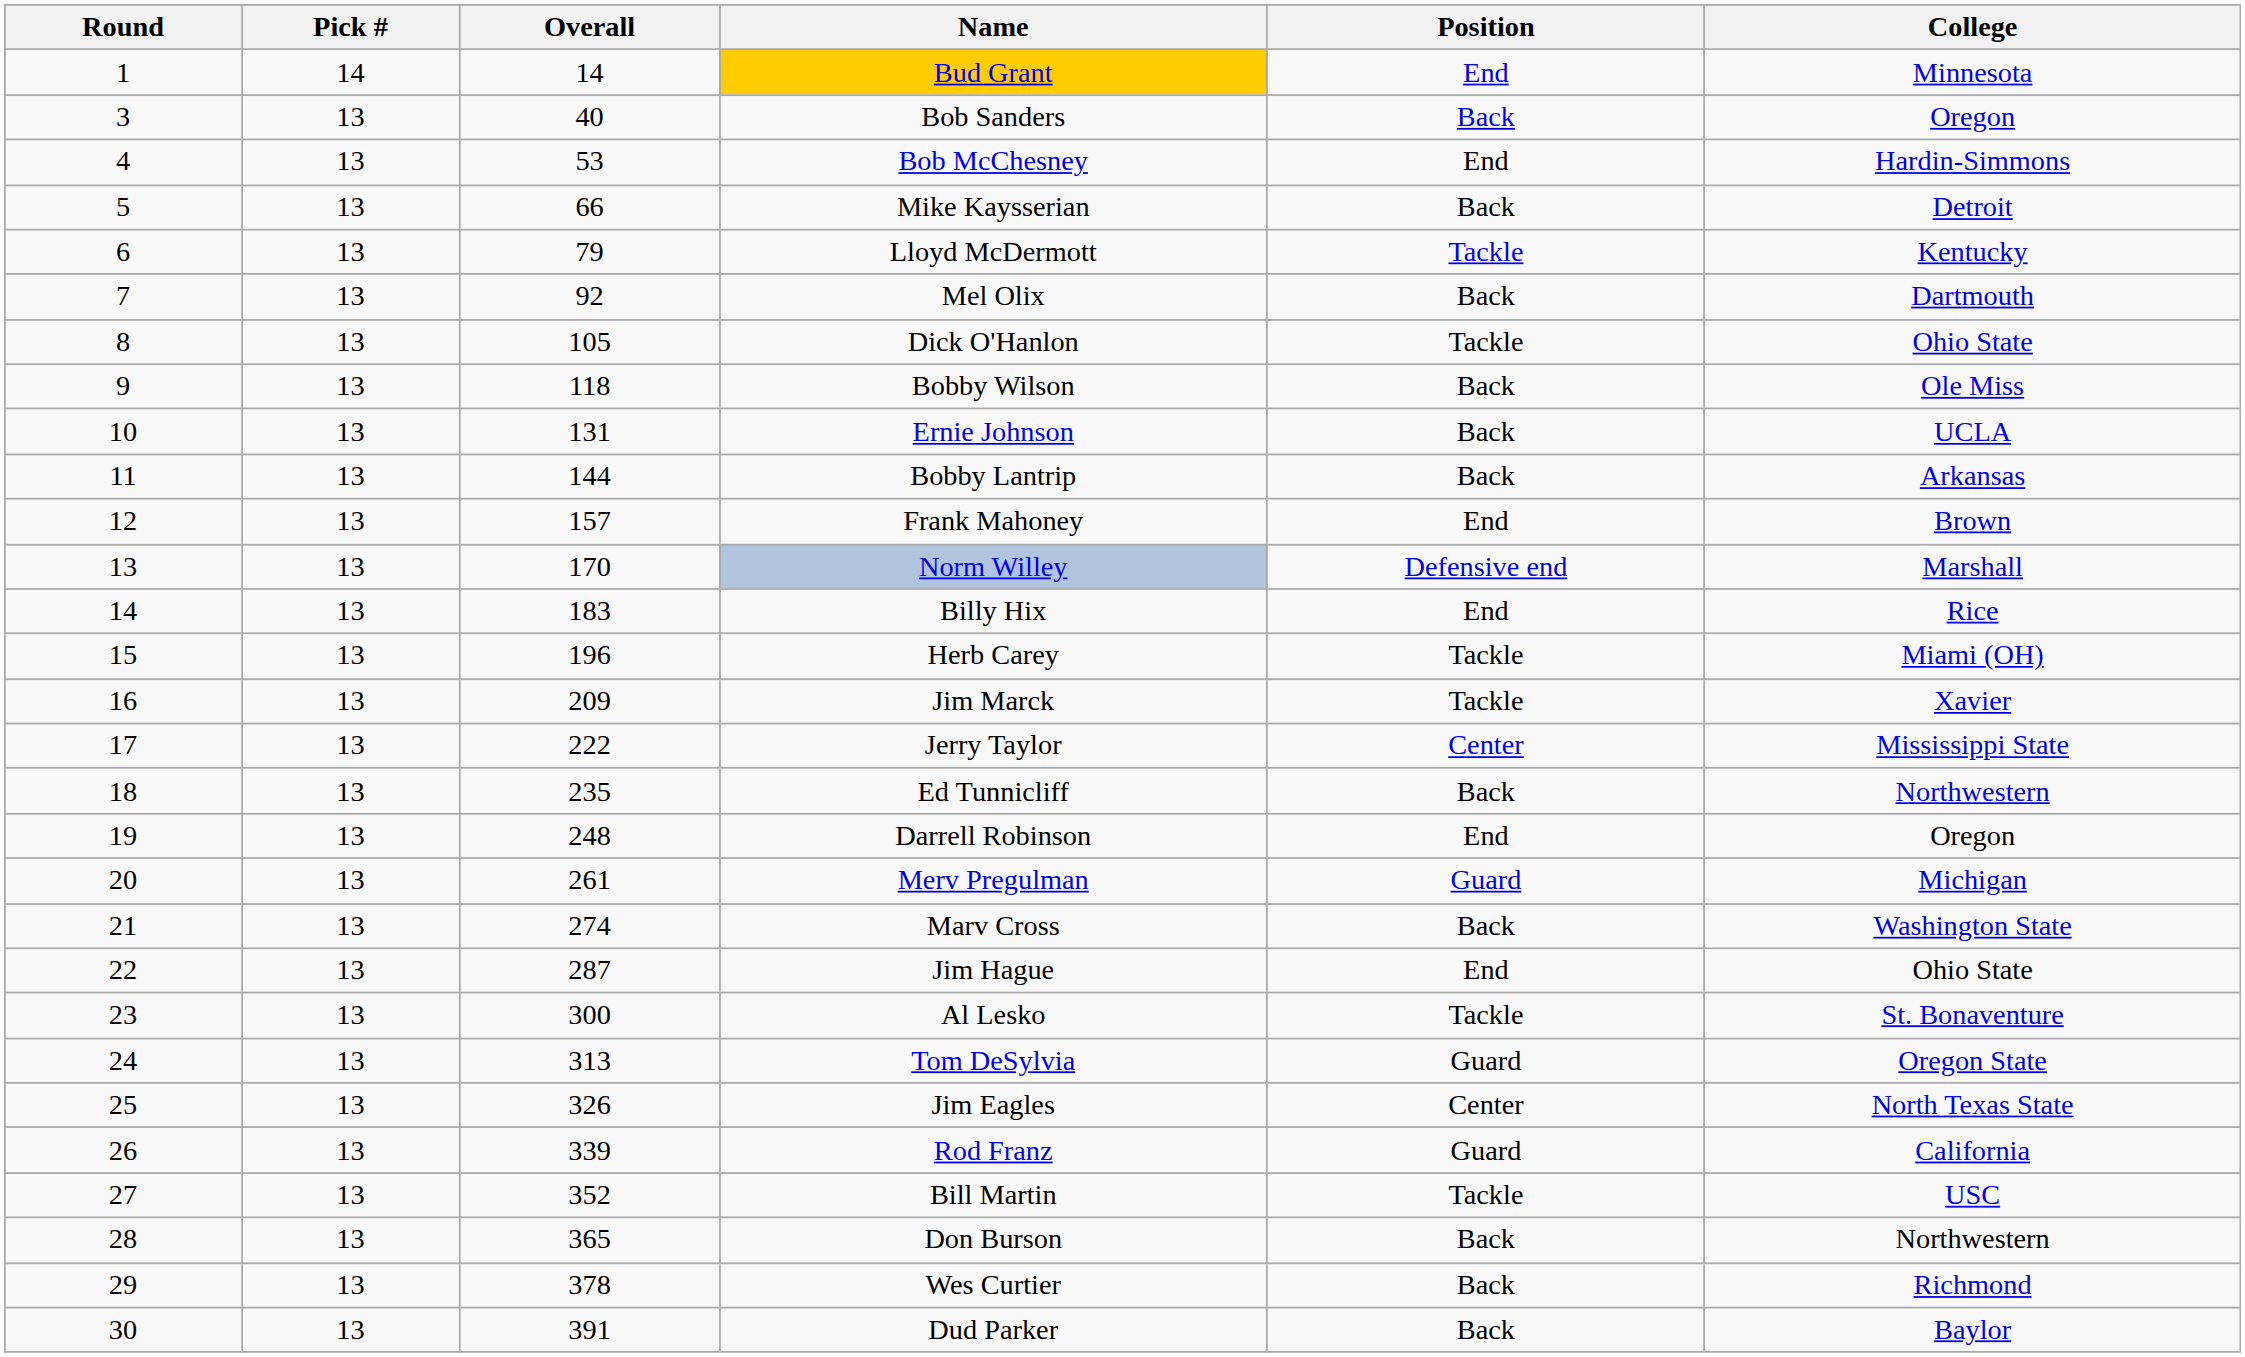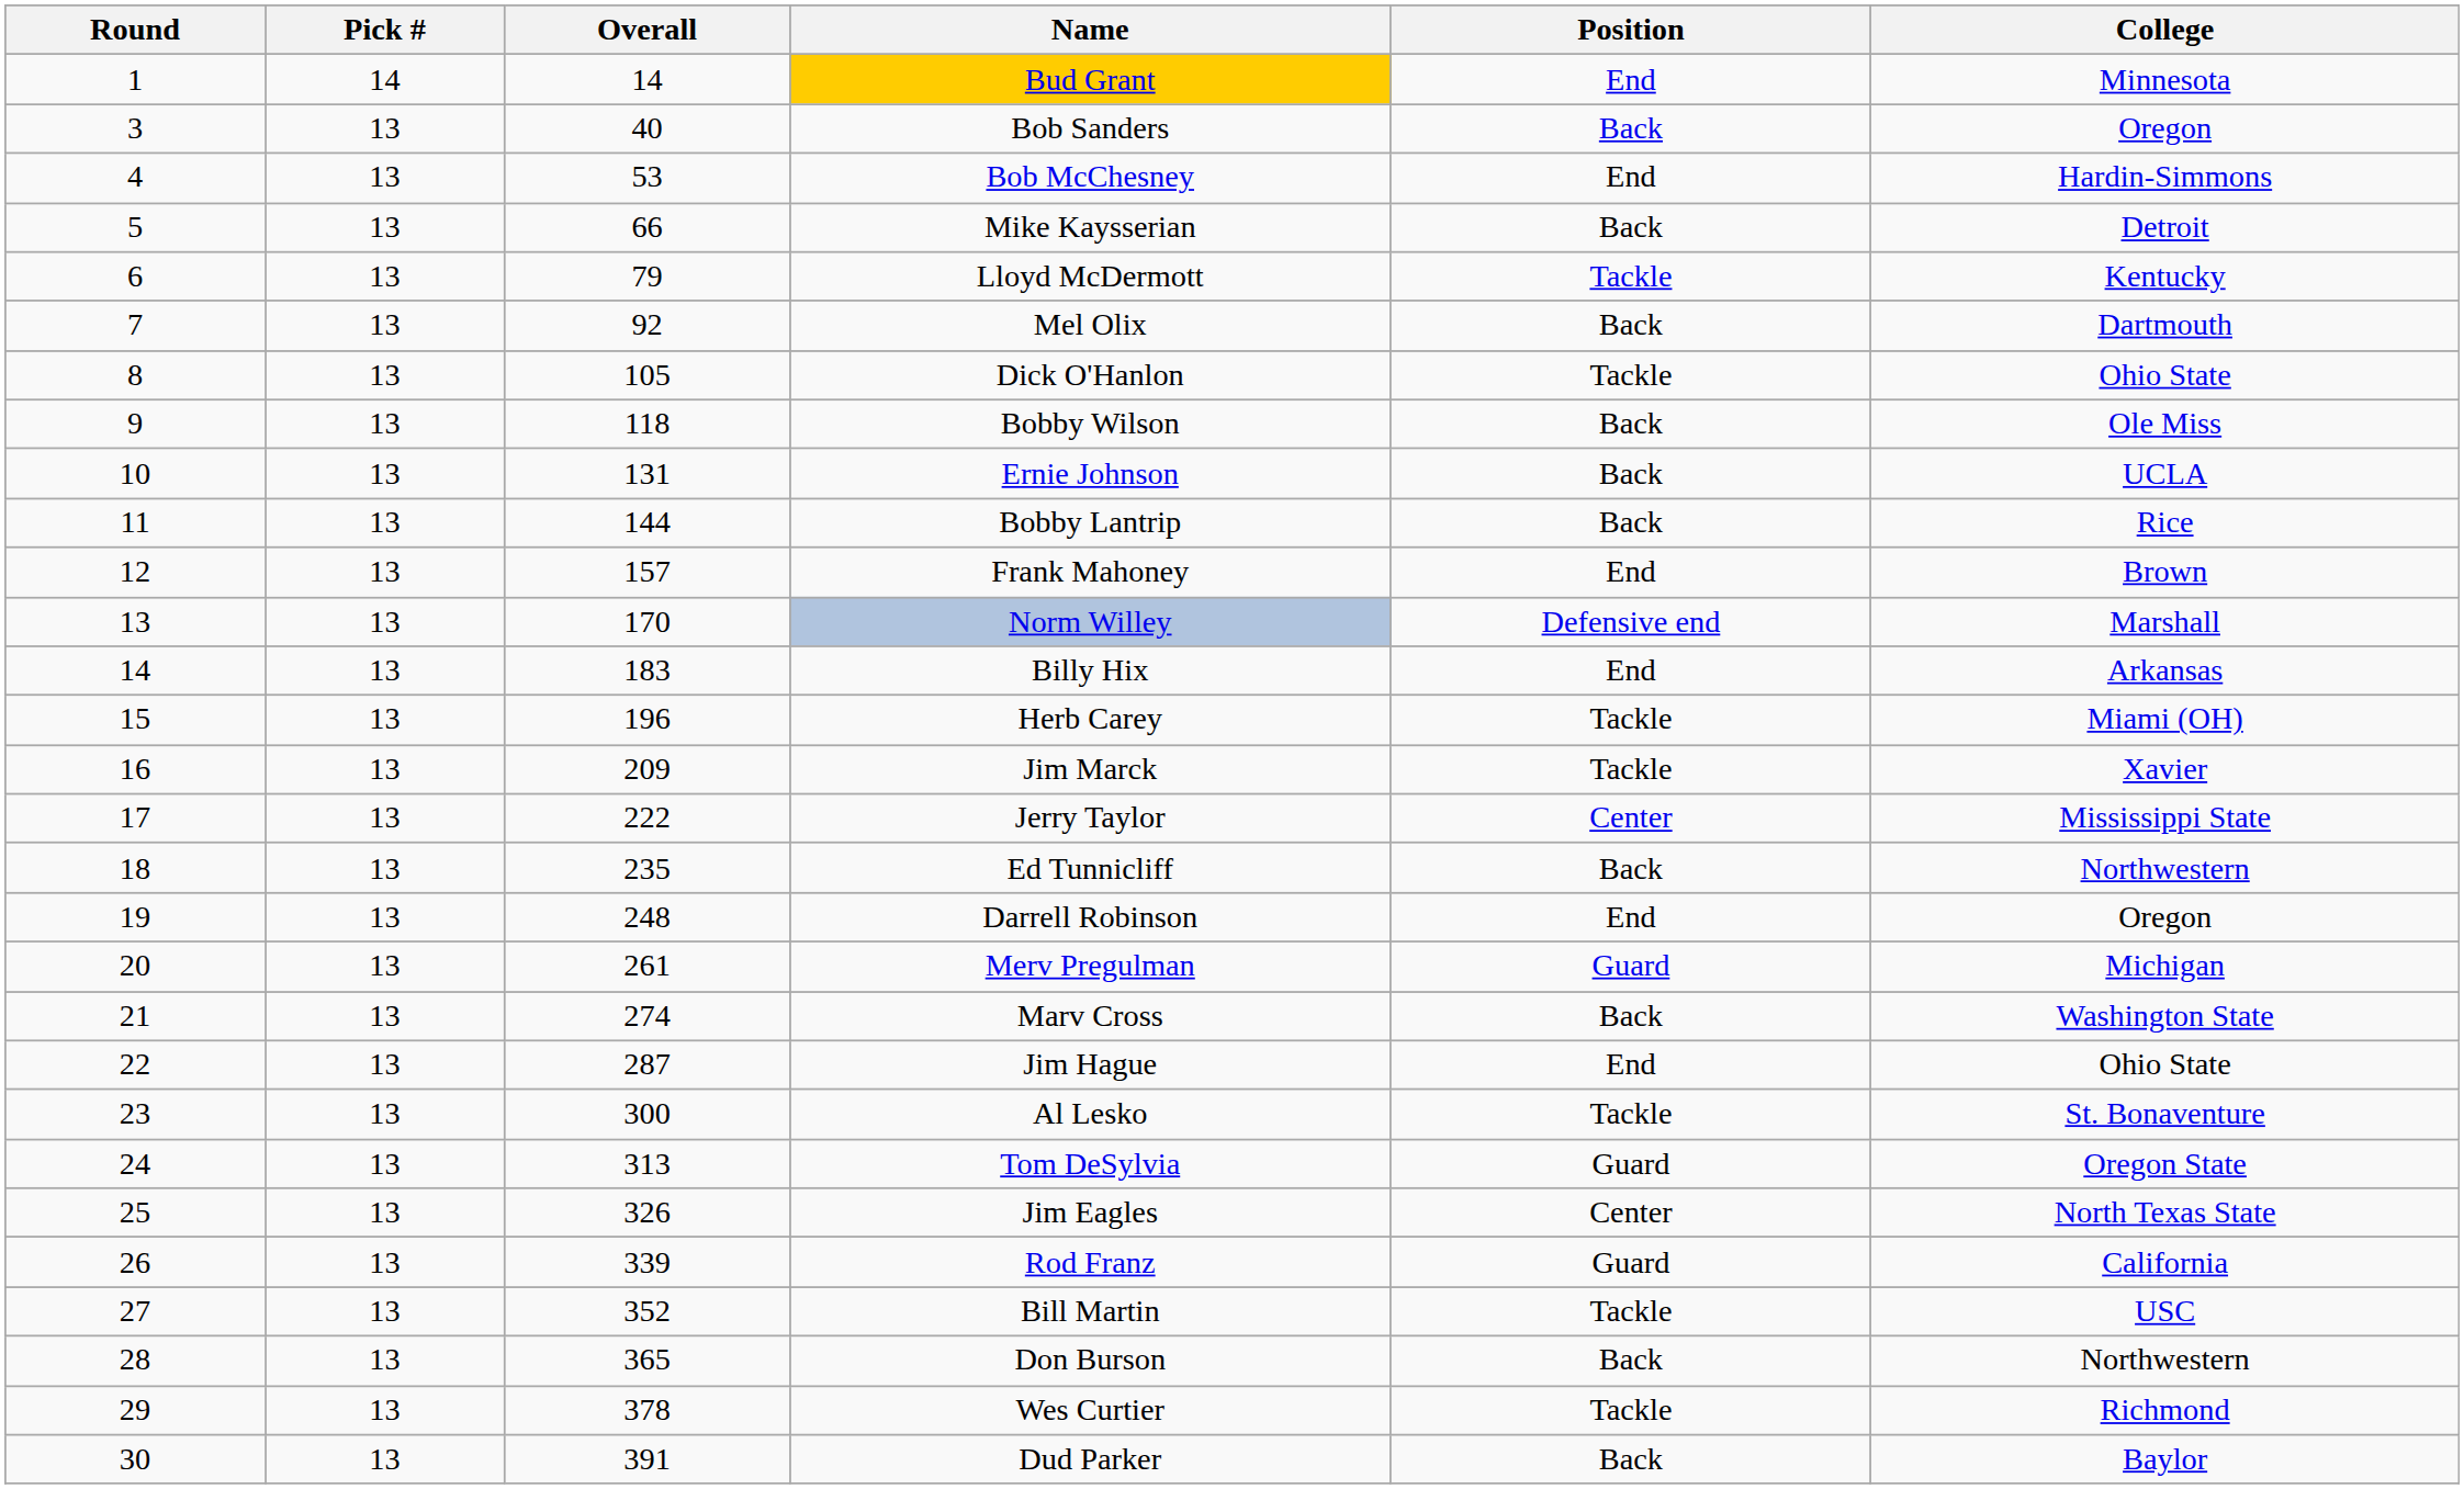Bobby Lantrip | College: Arkansas -> Rice
Billy Hix | College: Rice -> Arkansas
Wes Curtier | Position: Back -> Tackle
